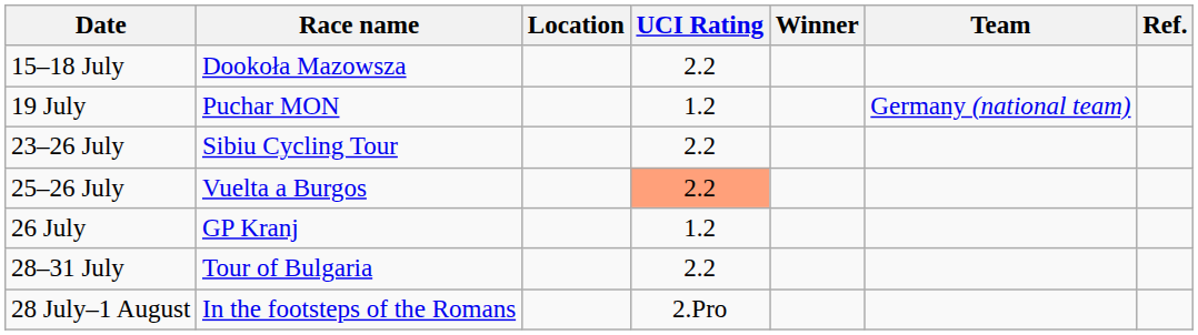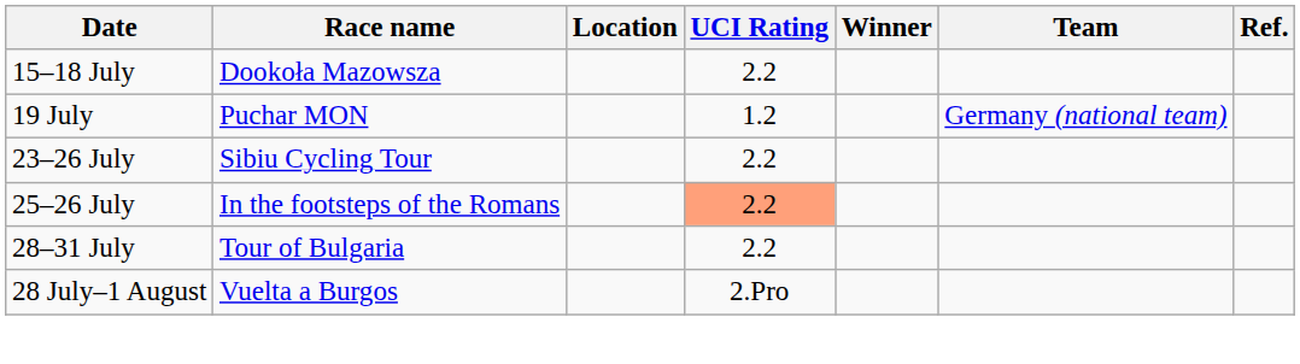25–26 July | Race name: Vuelta a Burgos -> In the footsteps of the Romans
- row: 26 July | GP Kranj | 1.2
28 July–1 August | Race name: In the footsteps of the Romans -> Vuelta a Burgos
